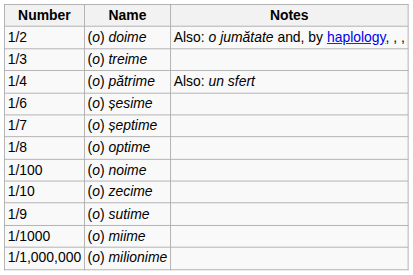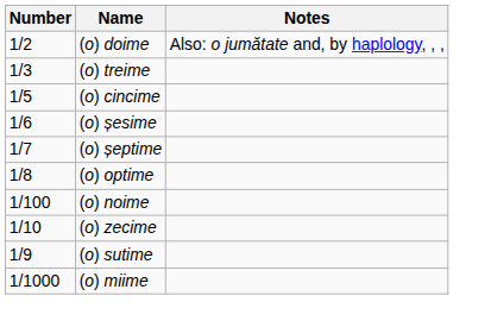- row: 1/4 | (o) pătrime | Also: un sfert
+ row: 1/5 | (o) cincime
- row: 1/1,000,000 | (o) milionime
